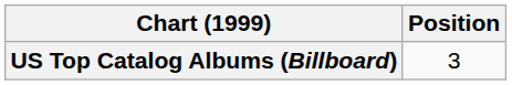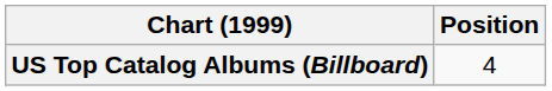US Top Catalog Albums (Billboard) | Position: 3 -> 4
